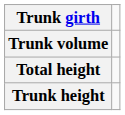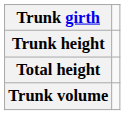rows swapped: Trunk height <-> Trunk volume
